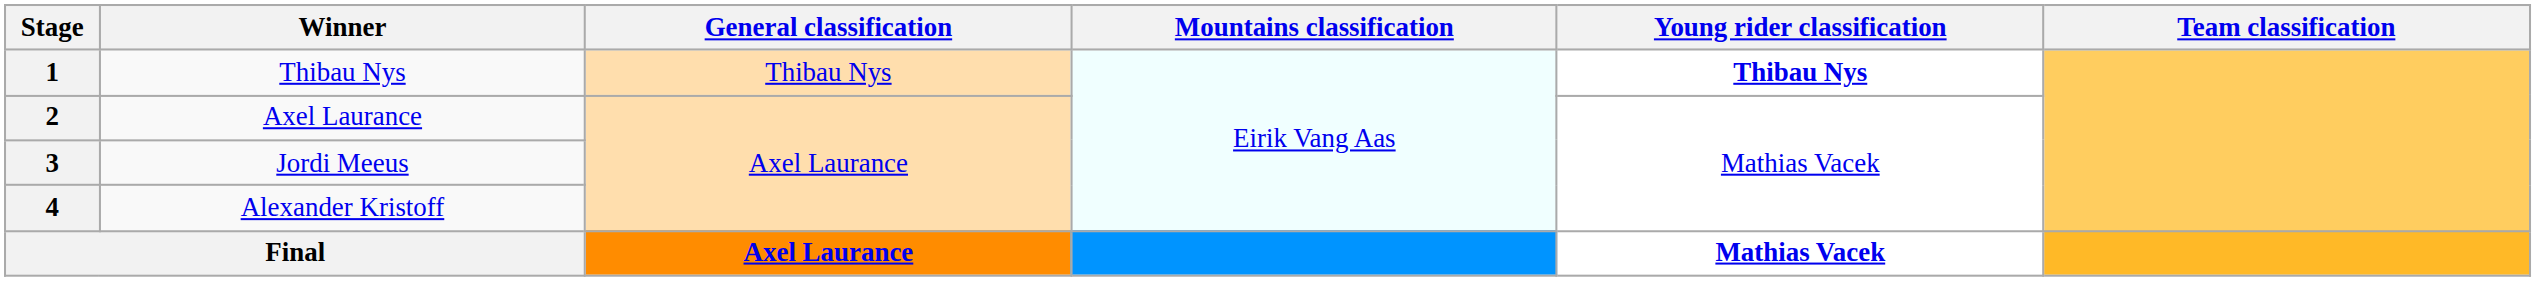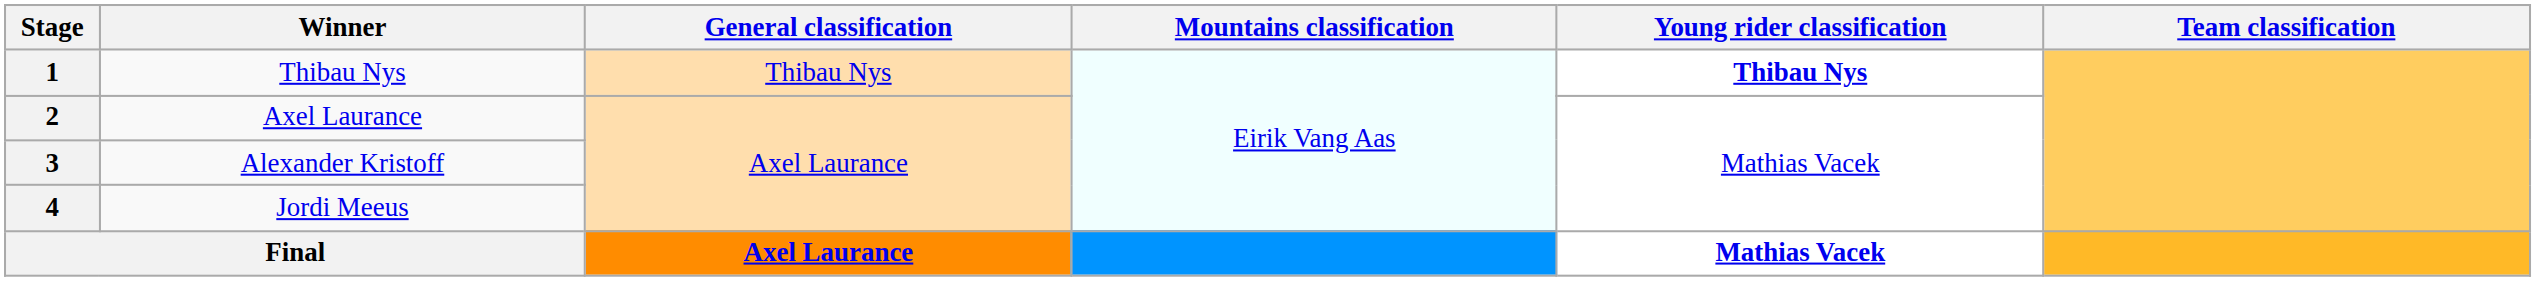3 | Winner: Jordi Meeus -> Alexander Kristoff
4 | Winner: Alexander Kristoff -> Jordi Meeus
